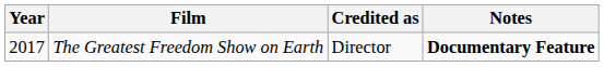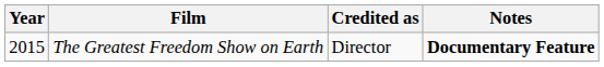The Greatest Freedom Show on Earth | Year: 2017 -> 2015
